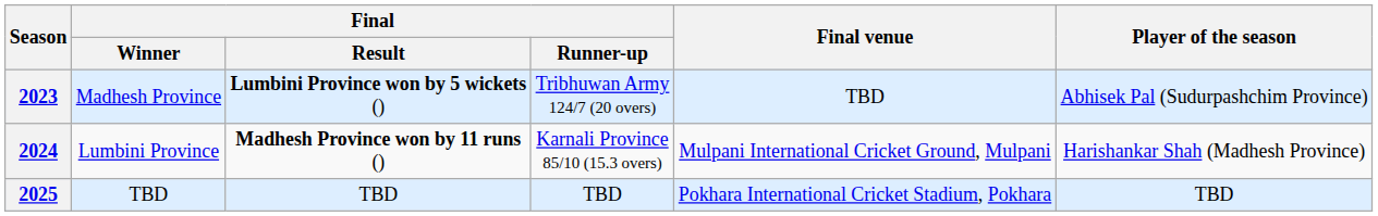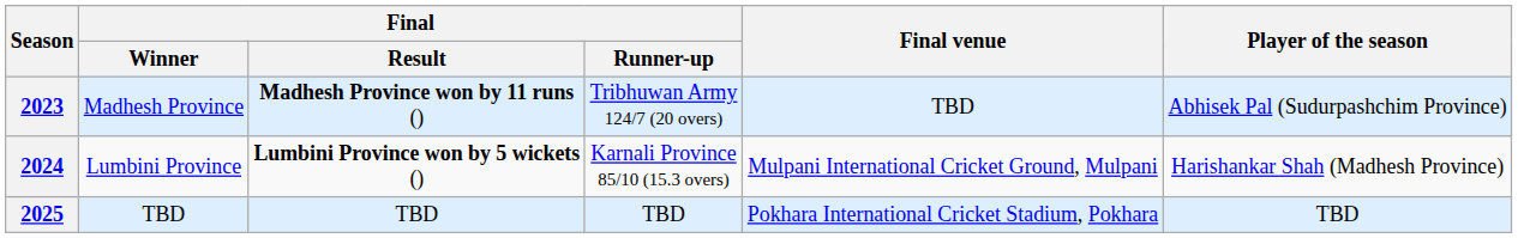2023 | Final / Result: Lumbini Province won by 5 wickets () -> Madhesh Province won by 11 runs ()
2024 | Final / Result: Madhesh Province won by 11 runs () -> Lumbini Province won by 5 wickets ()
